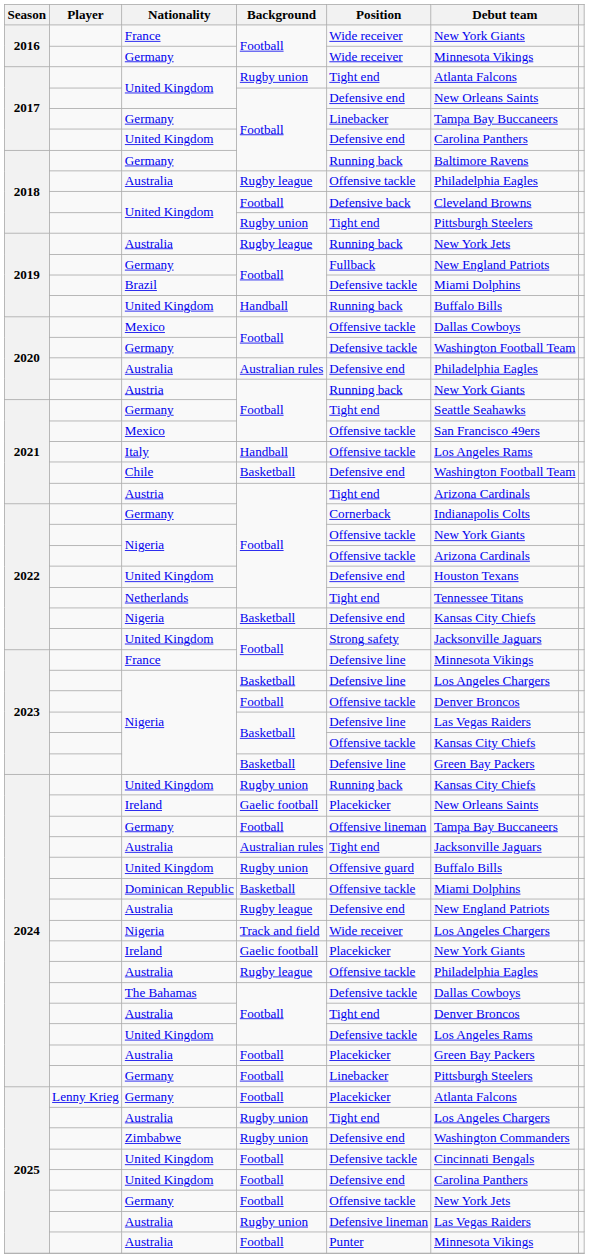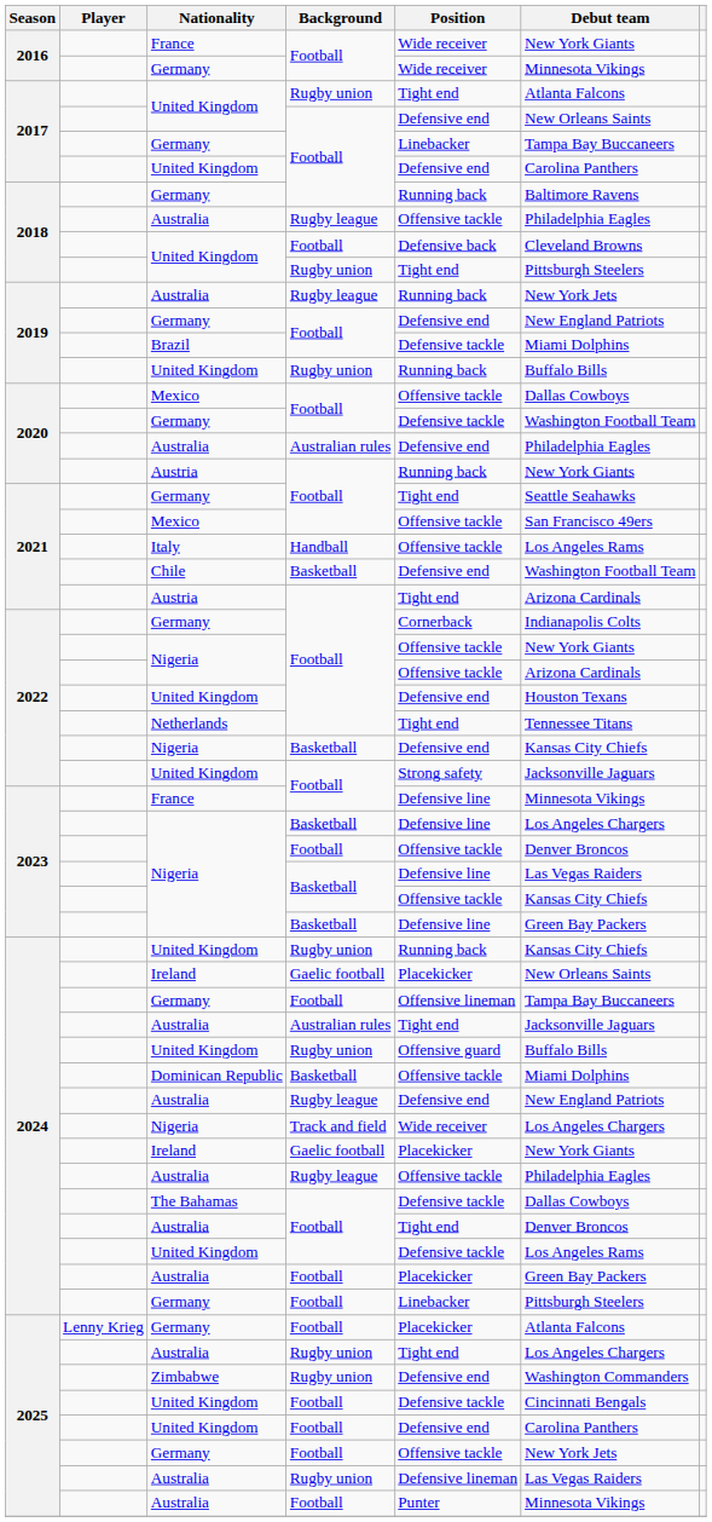2019 / Germany | Position: Fullback -> Defensive end
2019 / United Kingdom | Background: Handball -> Rugby union
